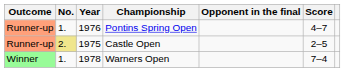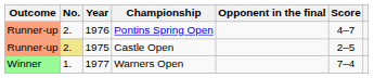Pontins Spring Open | No.: 1. -> 2.
Warners Open | Year: 1978 -> 1977
